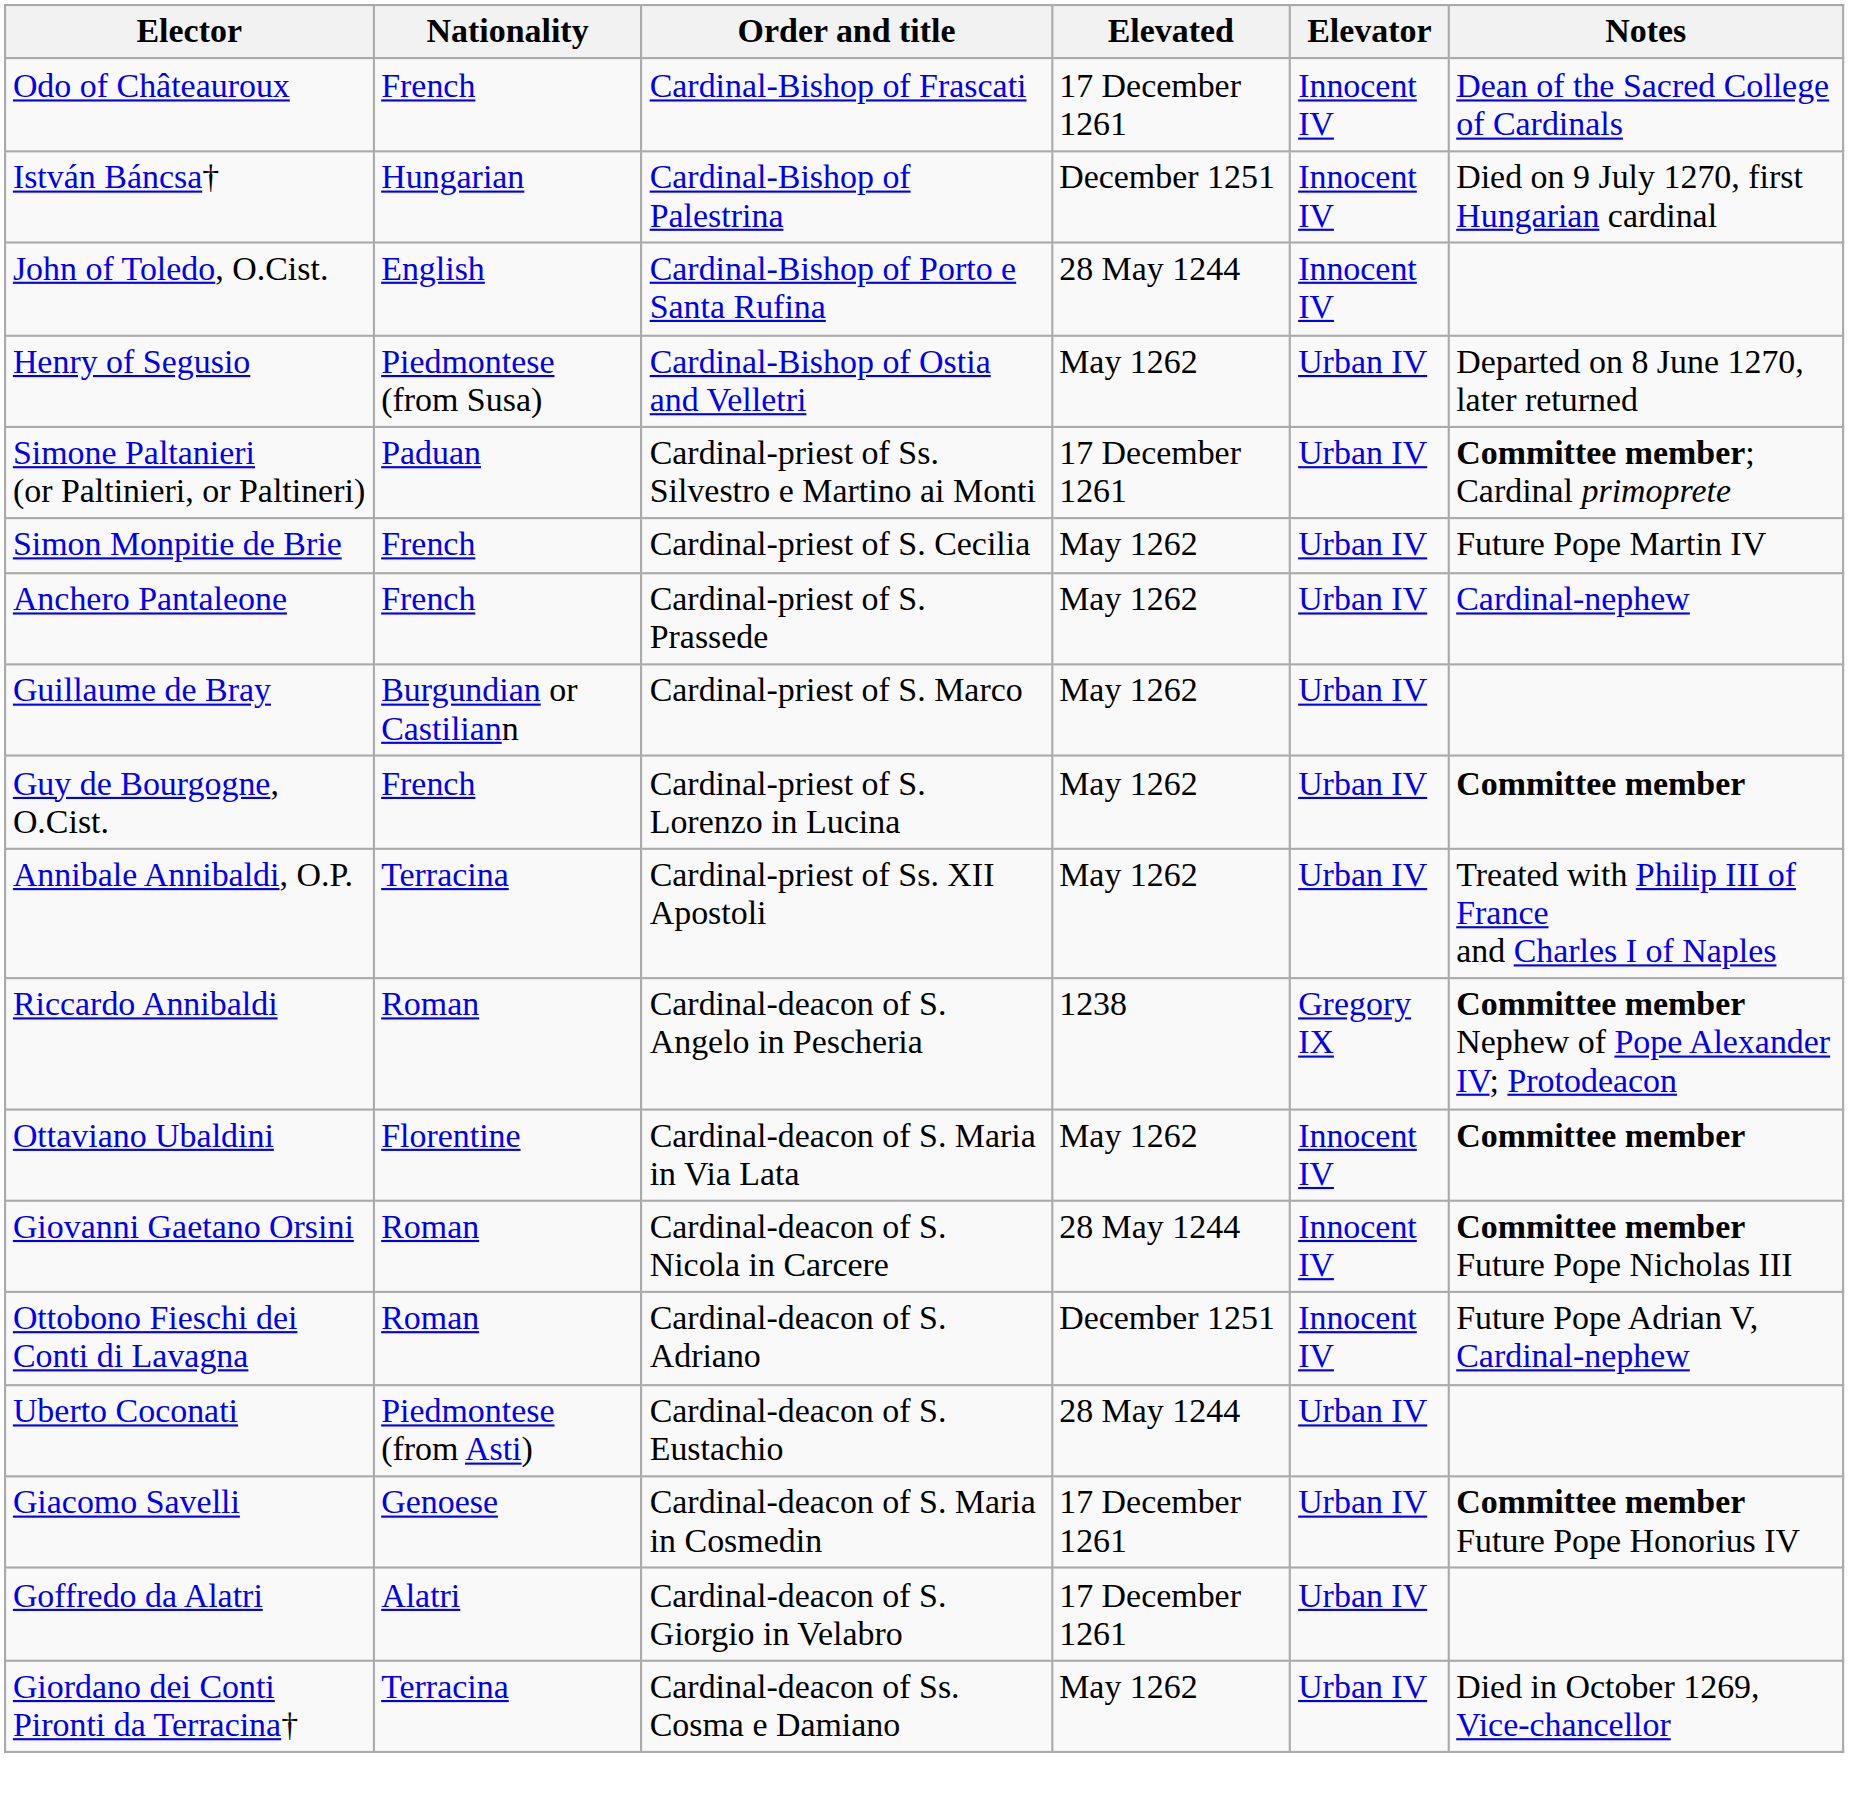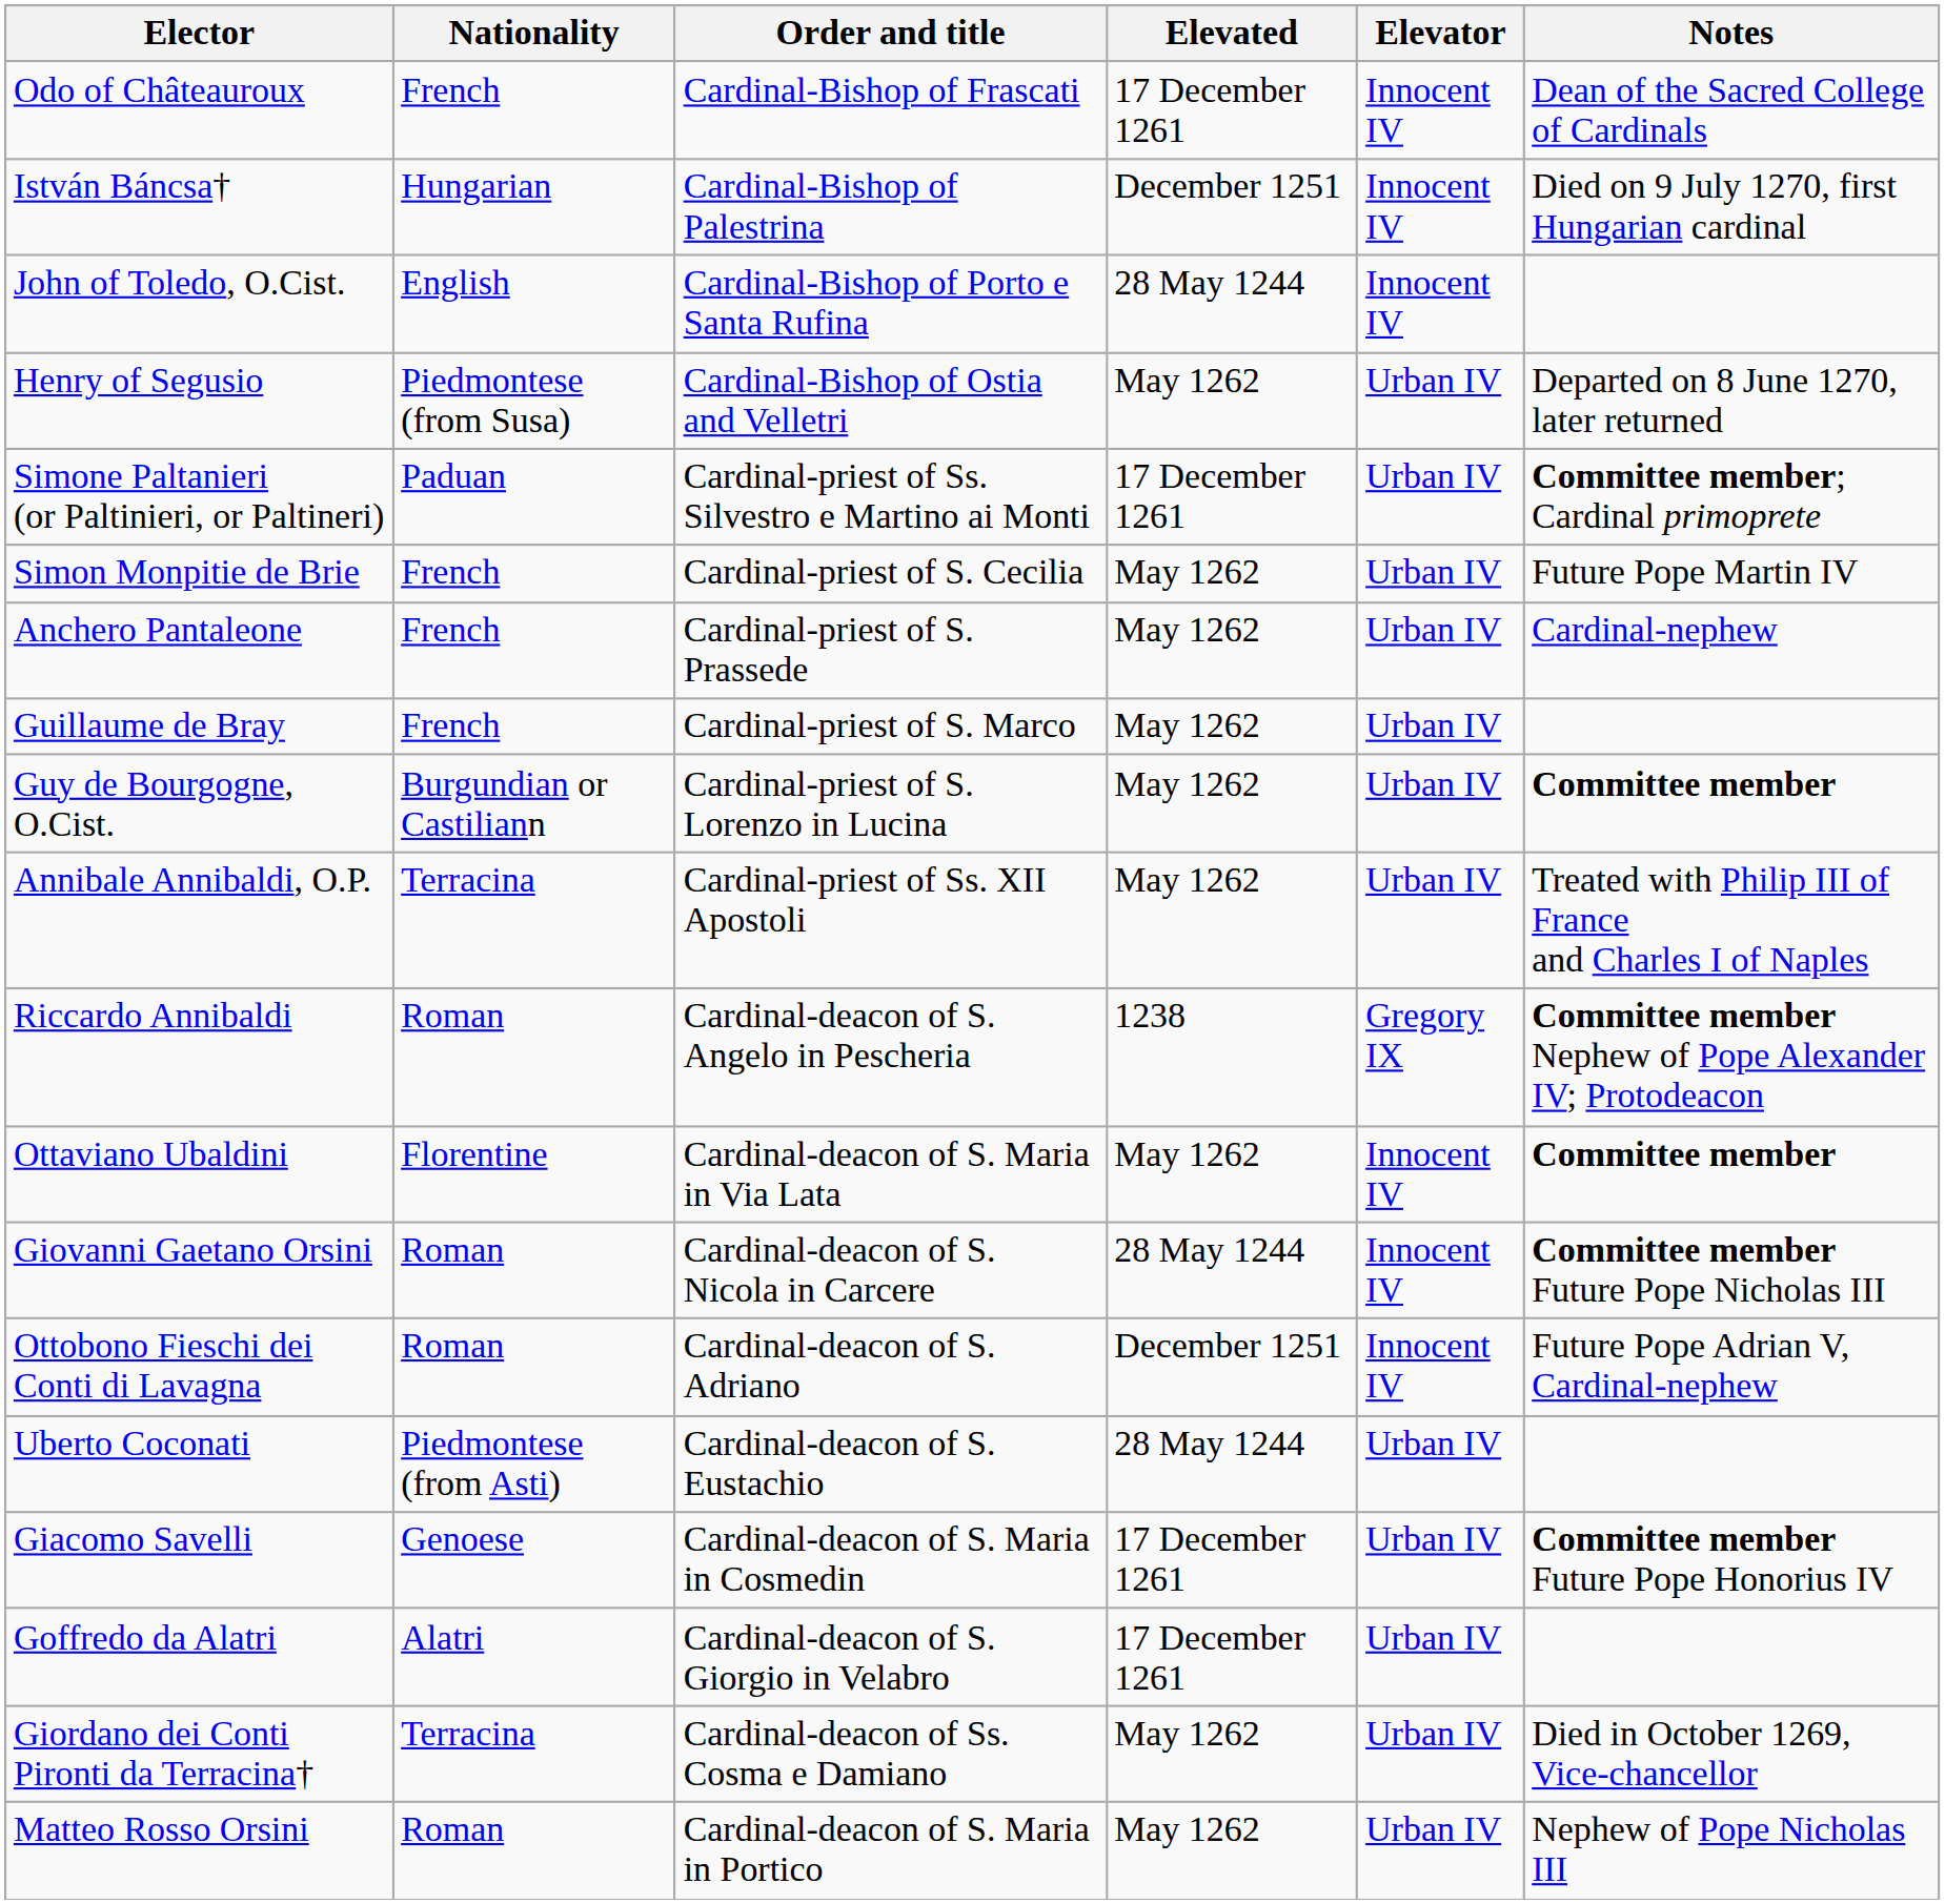Guillaume de Bray | Nationality: Burgundian or Castiliann -> French
Guy de Bourgogne, O.Cist. | Nationality: French -> Burgundian or Castiliann
+ row: Matteo Rosso Orsini | Roman | Cardinal-deacon of S. Maria in Portico | May 1262 | Urban IV | Nephew of Pope Nicholas III
